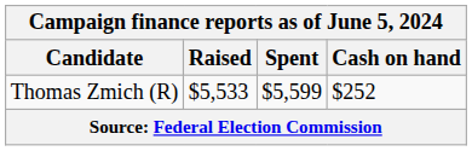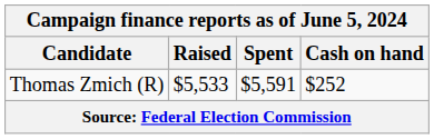Thomas Zmich (R) | Spent: $5,599 -> $5,591
